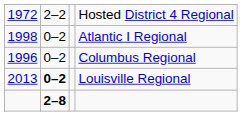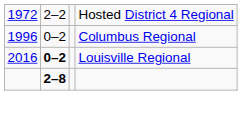- row: 1998 | 0–2 | Atlantic I Regional
Louisville Regional | column 1: 2013 -> 2016
